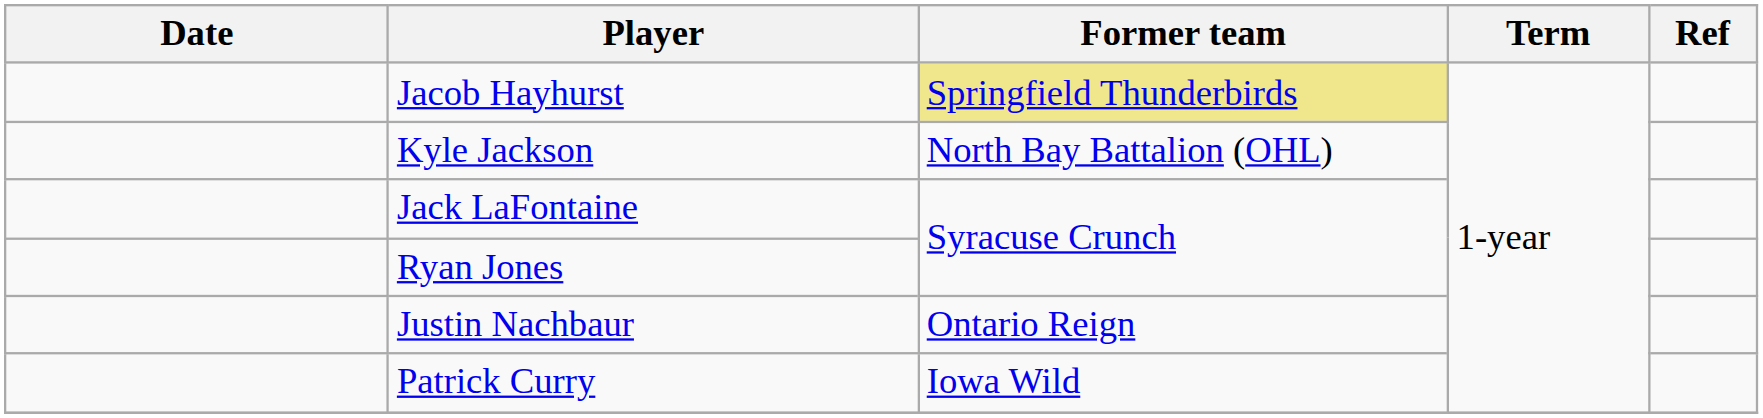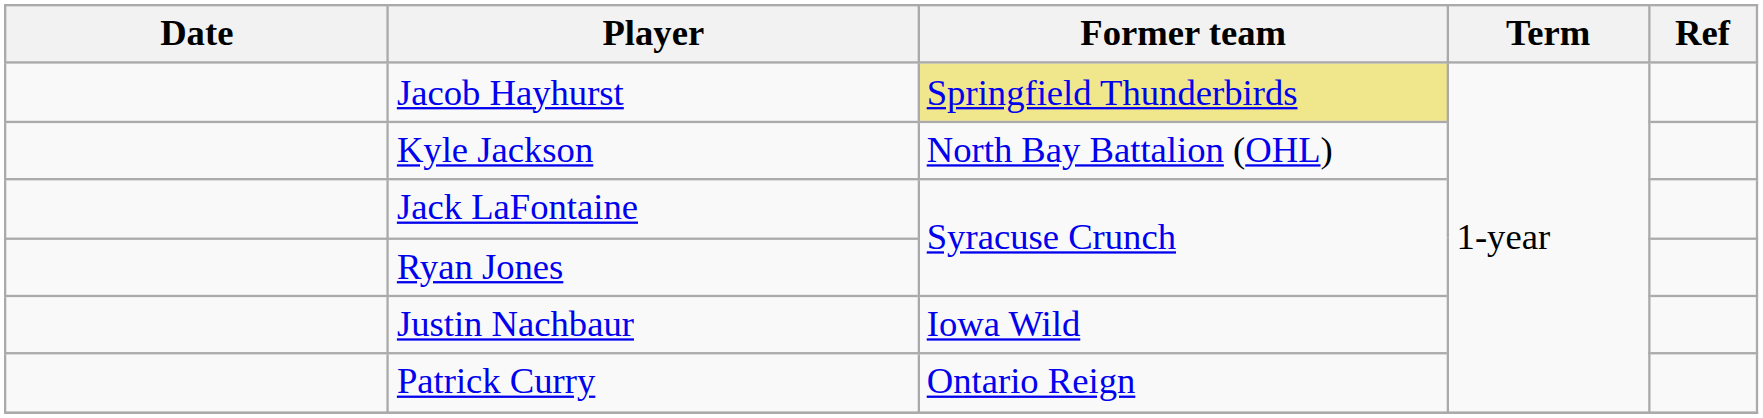Justin Nachbaur | Former team: Ontario Reign -> Iowa Wild
Patrick Curry | Former team: Iowa Wild -> Ontario Reign
